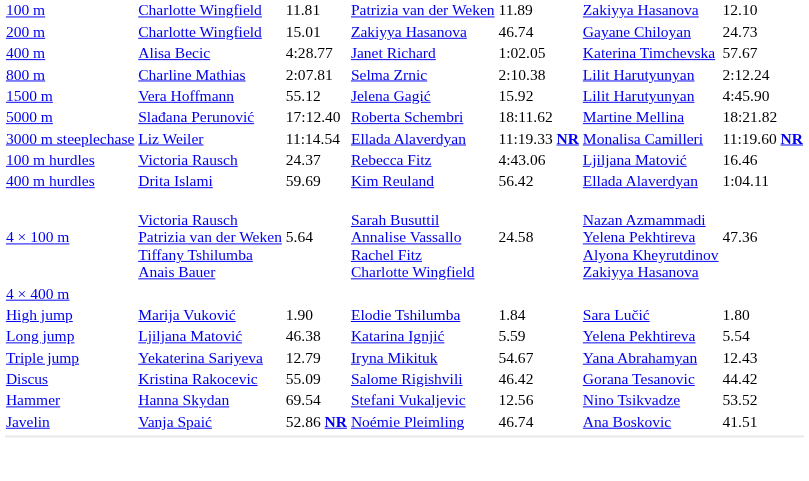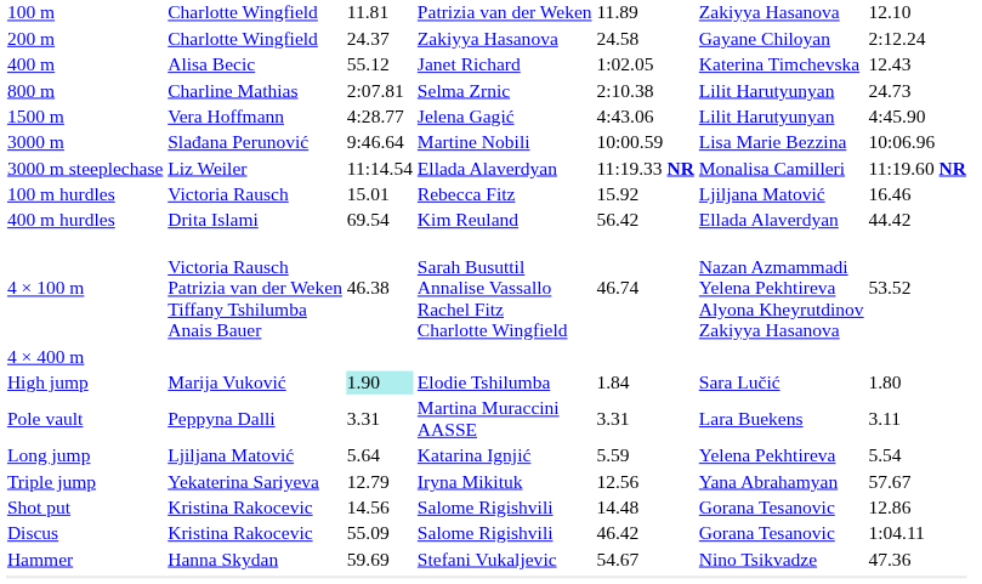200 m | column 3: 15.01 -> 24.37
200 m | column 5: 46.74 -> 24.58
200 m | column 7: 24.73 -> 2:12.24
400 m | column 3: 4:28.77 -> 55.12
400 m | column 7: 57.67 -> 12.43
800 m | column 7: 2:12.24 -> 24.73
1500 m | column 3: 55.12 -> 4:28.77
1500 m | column 5: 15.92 -> 4:43.06
+ row: 3000 m | Slađana Perunović | 9:46.64 | Martine Nobili | 10:00.59 | Lisa Marie Bezzina | 10:06.96
- row: 5000 m | Slađana Perunović | 17:12.40 | Roberta Schembri | 18:11.62 | Martine Mellina | 18:21.82
100 m hurdles | column 3: 24.37 -> 15.01
100 m hurdles | column 5: 4:43.06 -> 15.92
400 m hurdles | column 3: 59.69 -> 69.54
400 m hurdles | column 7: 1:04.11 -> 44.42
4 × 100 m | column 3: 5.64 -> 46.38
4 × 100 m | column 5: 24.58 -> 46.74
4 × 100 m | column 7: 47.36 -> 53.52
High jump | column 3: no background -> paleturquoise background
+ row: Pole vault | Peppyna Dalli | 3.31 | Martina Muraccini AASSE | 3.31 | Lara Buekens | 3.11
Long jump | column 3: 46.38 -> 5.64
Triple jump | column 5: 54.67 -> 12.56
Triple jump | column 7: 12.43 -> 57.67
+ row: Shot put | Kristina Rakocevic | 14.56 | Salome Rigishvili | 14.48 | Gorana Tesanovic | 12.86
Discus | column 7: 44.42 -> 1:04.11
Hammer | column 3: 69.54 -> 59.69
Hammer | column 5: 12.56 -> 54.67
Hammer | column 7: 53.52 -> 47.36
- row: Javelin | Vanja Spaić | 52.86 NR | Noémie Pleimling | 46.74 | Ana Boskovic | 41.51
